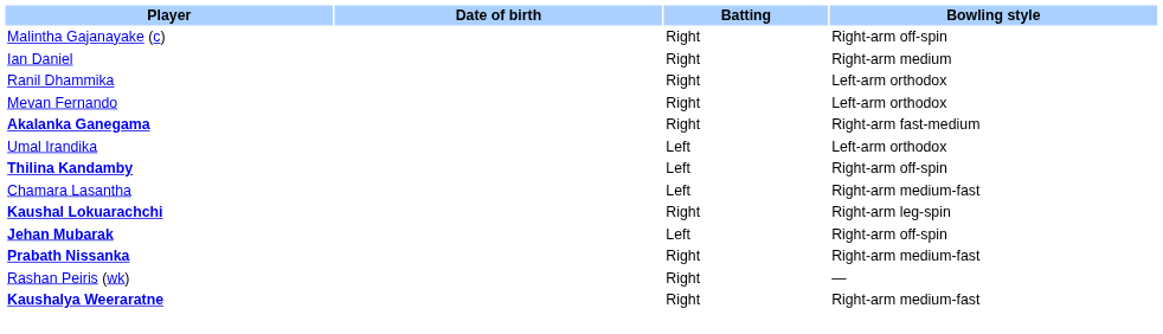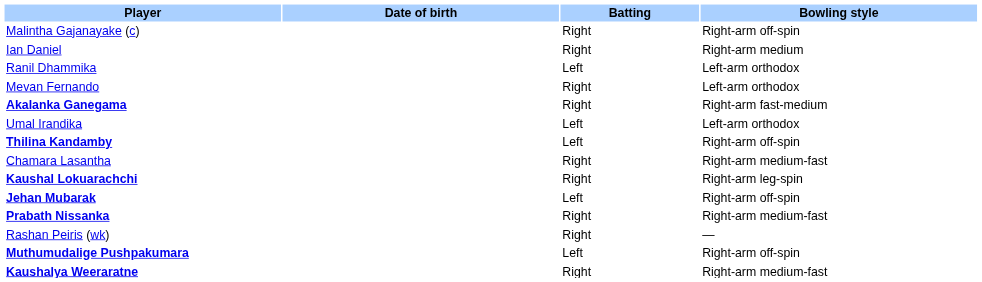Ranil Dhammika | Batting: Right -> Left
Chamara Lasantha | Batting: Left -> Right
+ row: Muthumudalige Pushpakumara | Left | Right-arm off-spin
